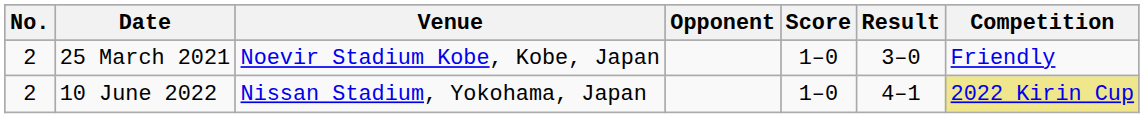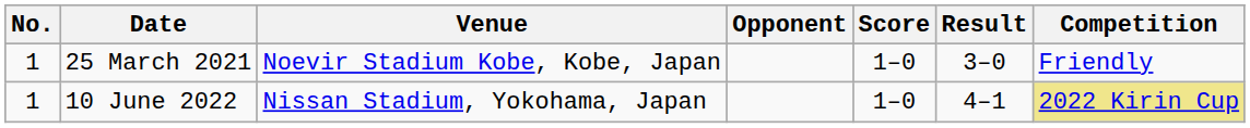25 March 2021 | No.: 2 -> 1
10 June 2022 | No.: 2 -> 1
